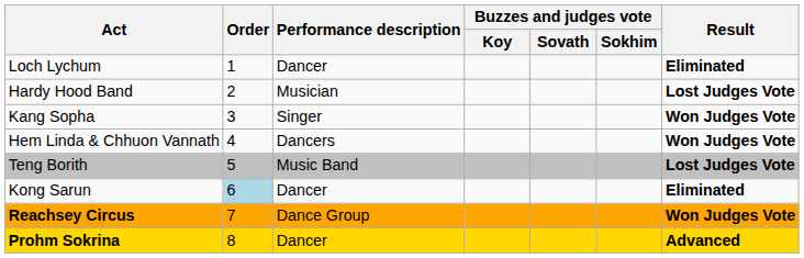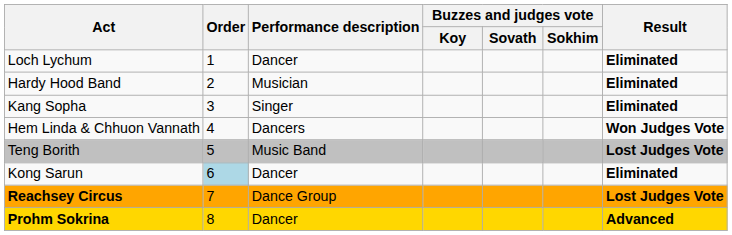Hardy Hood Band | column 7: Lost Judges Vote -> Eliminated
Kang Sopha | column 7: Won Judges Vote -> Eliminated
Reachsey Circus | column 7: Won Judges Vote -> Lost Judges Vote
